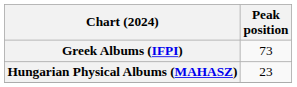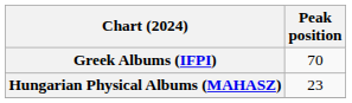Greek Albums (IFPI) | Peak position: 73 -> 70
